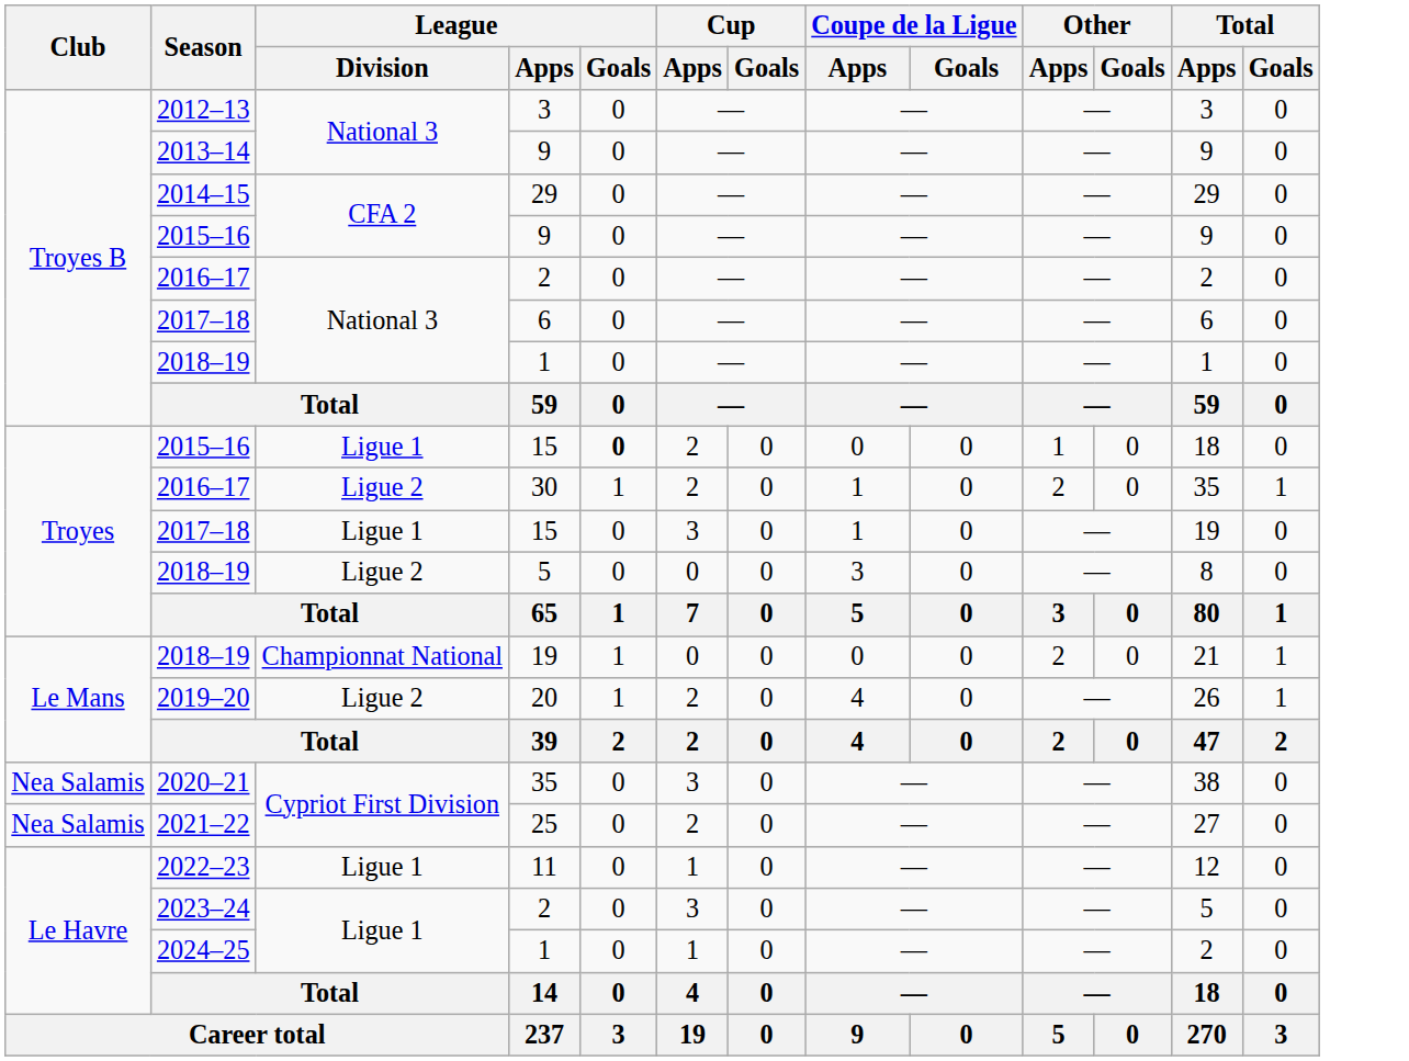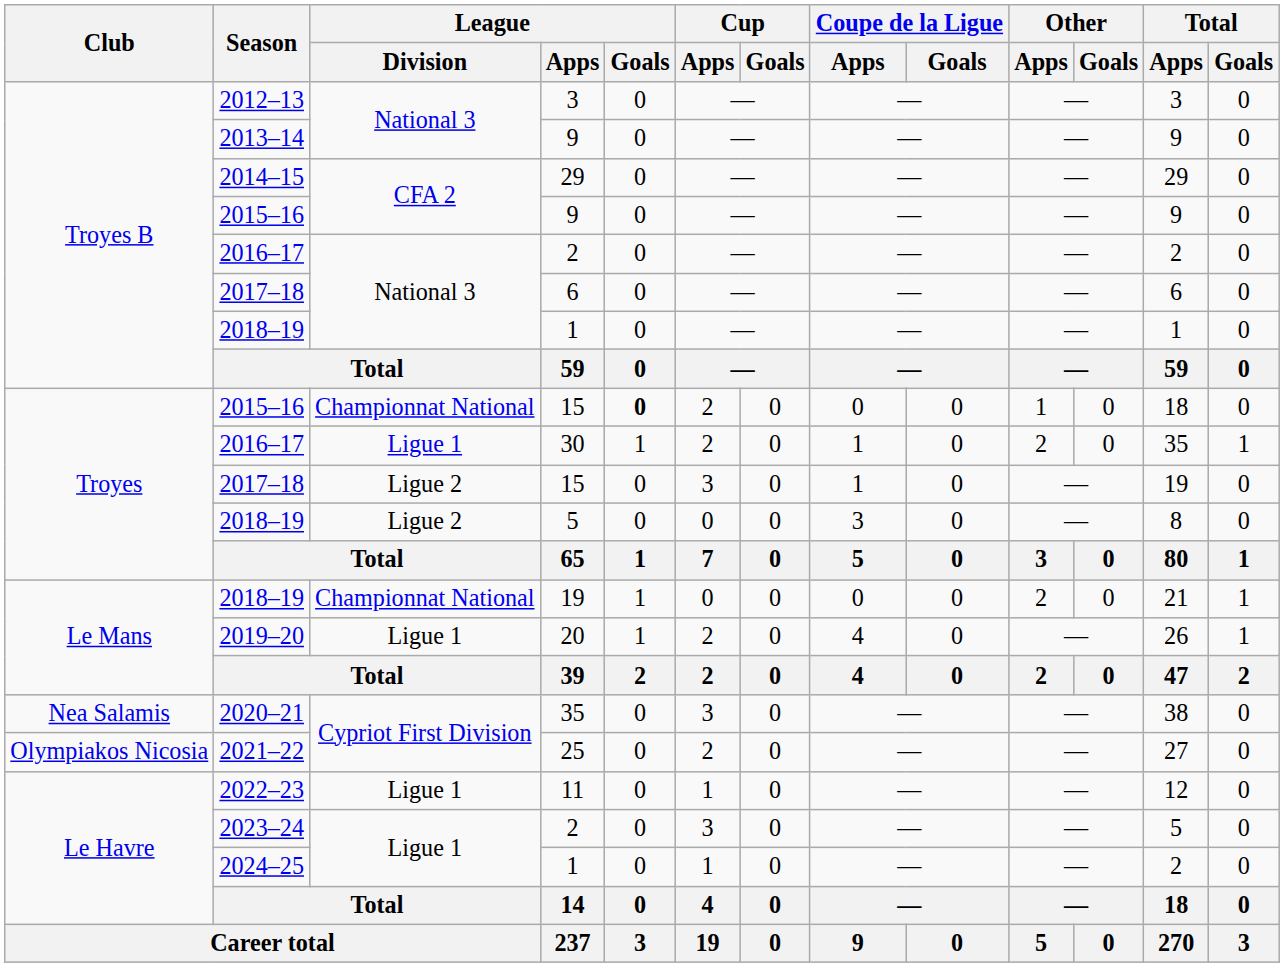2015–16 / 15 | League / Division: Ligue 1 -> Championnat National
30 | League / Division: Ligue 2 -> Ligue 1
2017–18 / 15 | League / Division: Ligue 1 -> Ligue 2
20 | League / Division: Ligue 2 -> Ligue 1
25 | Club: Nea Salamis -> Olympiakos Nicosia
